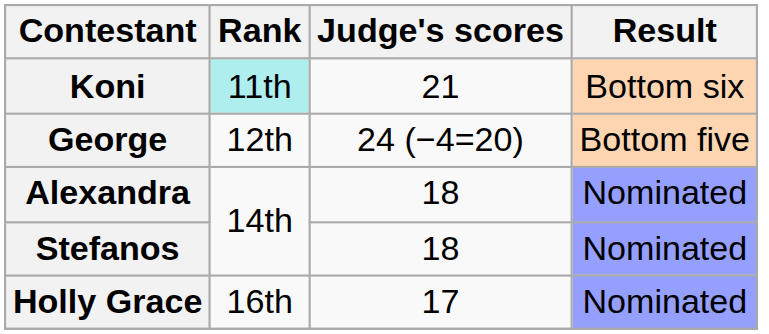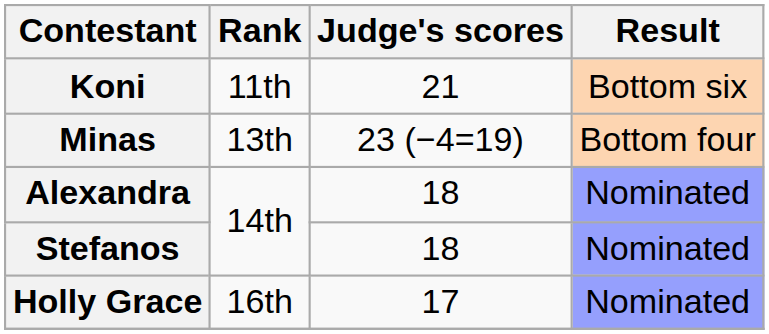Koni | Rank: paleturquoise background -> no background
- row: George | 12th | 24 (−4=20) | Bottom five
+ row: Minas | 13th | 23 (−4=19) | Bottom four
